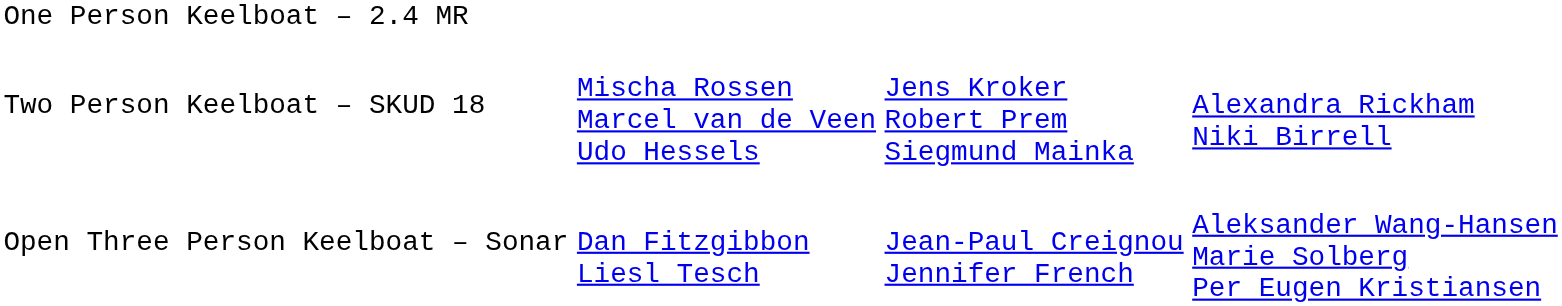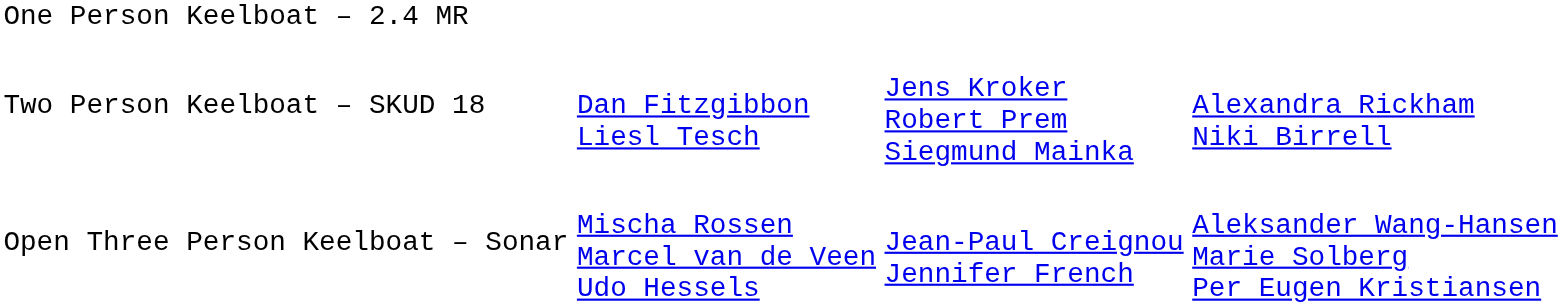Two Person Keelboat – SKUD 18 | column 2: Mischa Rossen Marcel van de Veen Udo Hessels -> Dan Fitzgibbon Liesl Tesch
Open Three Person Keelboat – Sonar | column 2: Dan Fitzgibbon Liesl Tesch -> Mischa Rossen Marcel van de Veen Udo Hessels
